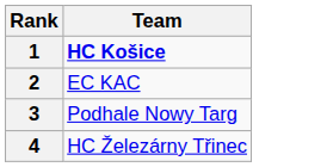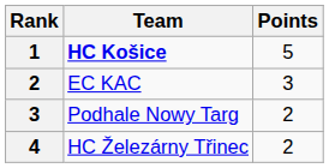+ column: Points | 5 | 3 | 2 | 2
